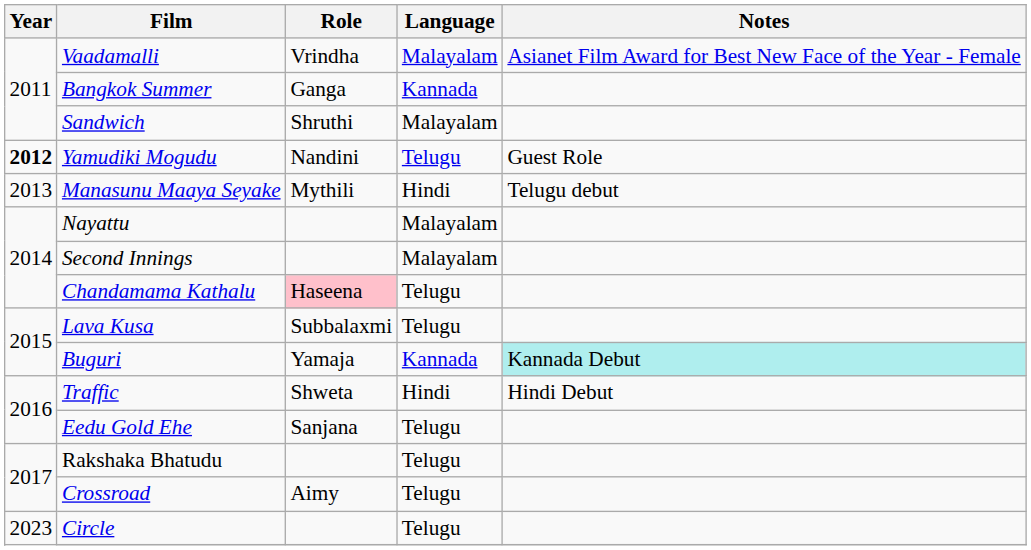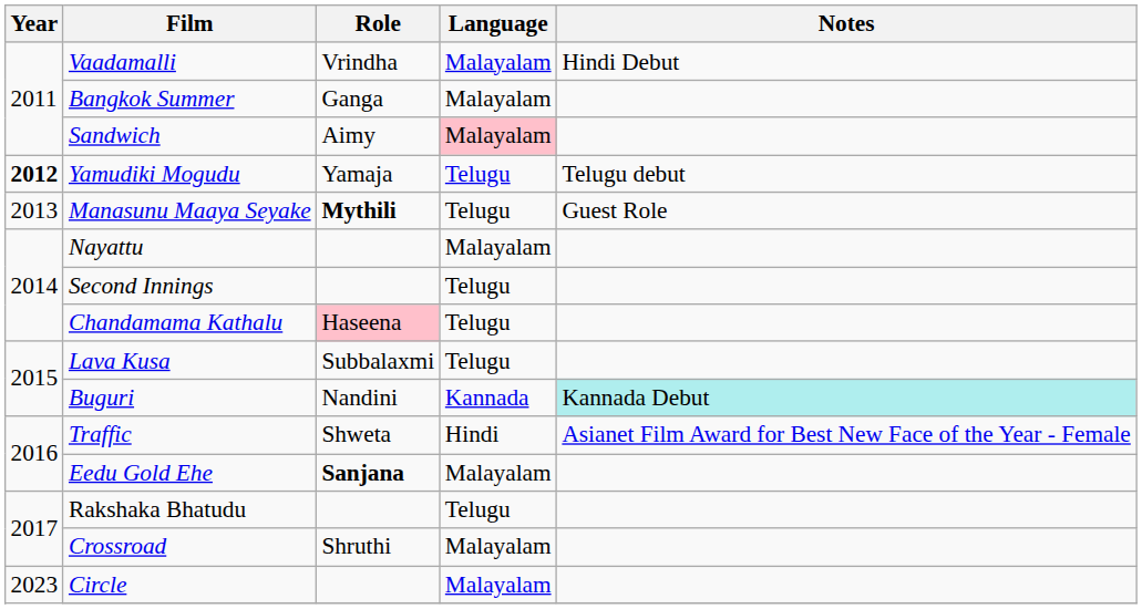Vaadamalli | Notes: Asianet Film Award for Best New Face of the Year - Female -> Hindi Debut
Bangkok Summer | Language: Kannada -> Malayalam
Sandwich | Role: Shruthi -> Aimy
Sandwich | Language: no background -> pink background
Yamudiki Mogudu | Role: Nandini -> Yamaja
Yamudiki Mogudu | Notes: Guest Role -> Telugu debut
Manasunu Maaya Seyake | Role: normal -> bold
Manasunu Maaya Seyake | Language: Hindi -> Telugu
Manasunu Maaya Seyake | Notes: Telugu debut -> Guest Role
Second Innings | Language: Malayalam -> Telugu
Buguri | Role: Yamaja -> Nandini
Traffic | Notes: Hindi Debut -> Asianet Film Award for Best New Face of the Year - Female
Eedu Gold Ehe | Role: normal -> bold
Eedu Gold Ehe | Language: Telugu -> Malayalam
Crossroad | Role: Aimy -> Shruthi
Crossroad | Language: Telugu -> Malayalam
Circle | Language: Telugu -> Malayalam
